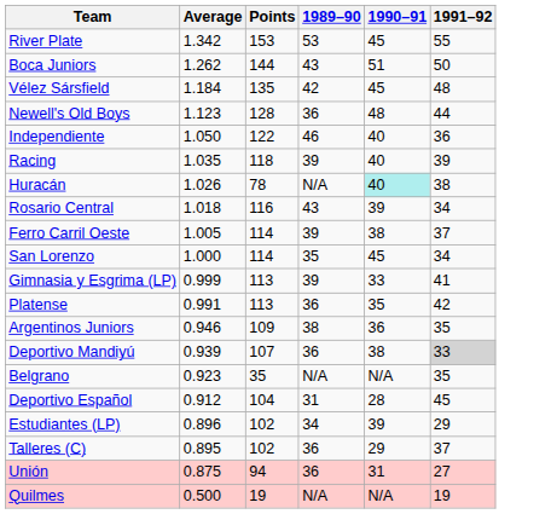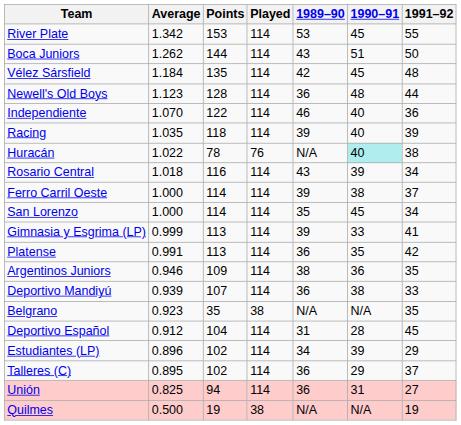+ column: Played | 114 | 114 | 114 | 114 | 114 | 114 | 76 | 114 | 114 | 114 | 114 | 114 | 114 | 114 | 38 | 114 | 114 | 114 | 114 | 38
Independiente | Average: 1.050 -> 1.070
Huracán | Average: 1.026 -> 1.022
Ferro Carril Oeste | Average: 1.005 -> 1.000
Deportivo Mandiyú | 1991–92: lightgrey background -> no background
Unión | Average: 0.875 -> 0.825
